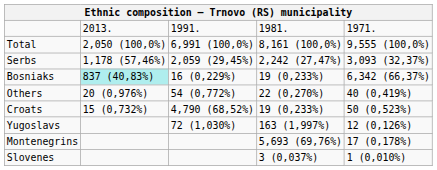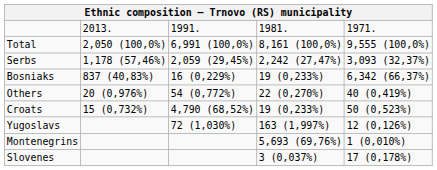Bosniaks | column 2: paleturquoise background -> no background
Montenegrins | column 5: 17 (0,178%) -> 1 (0,010%)
Slovenes | column 5: 1 (0,010%) -> 17 (0,178%)
